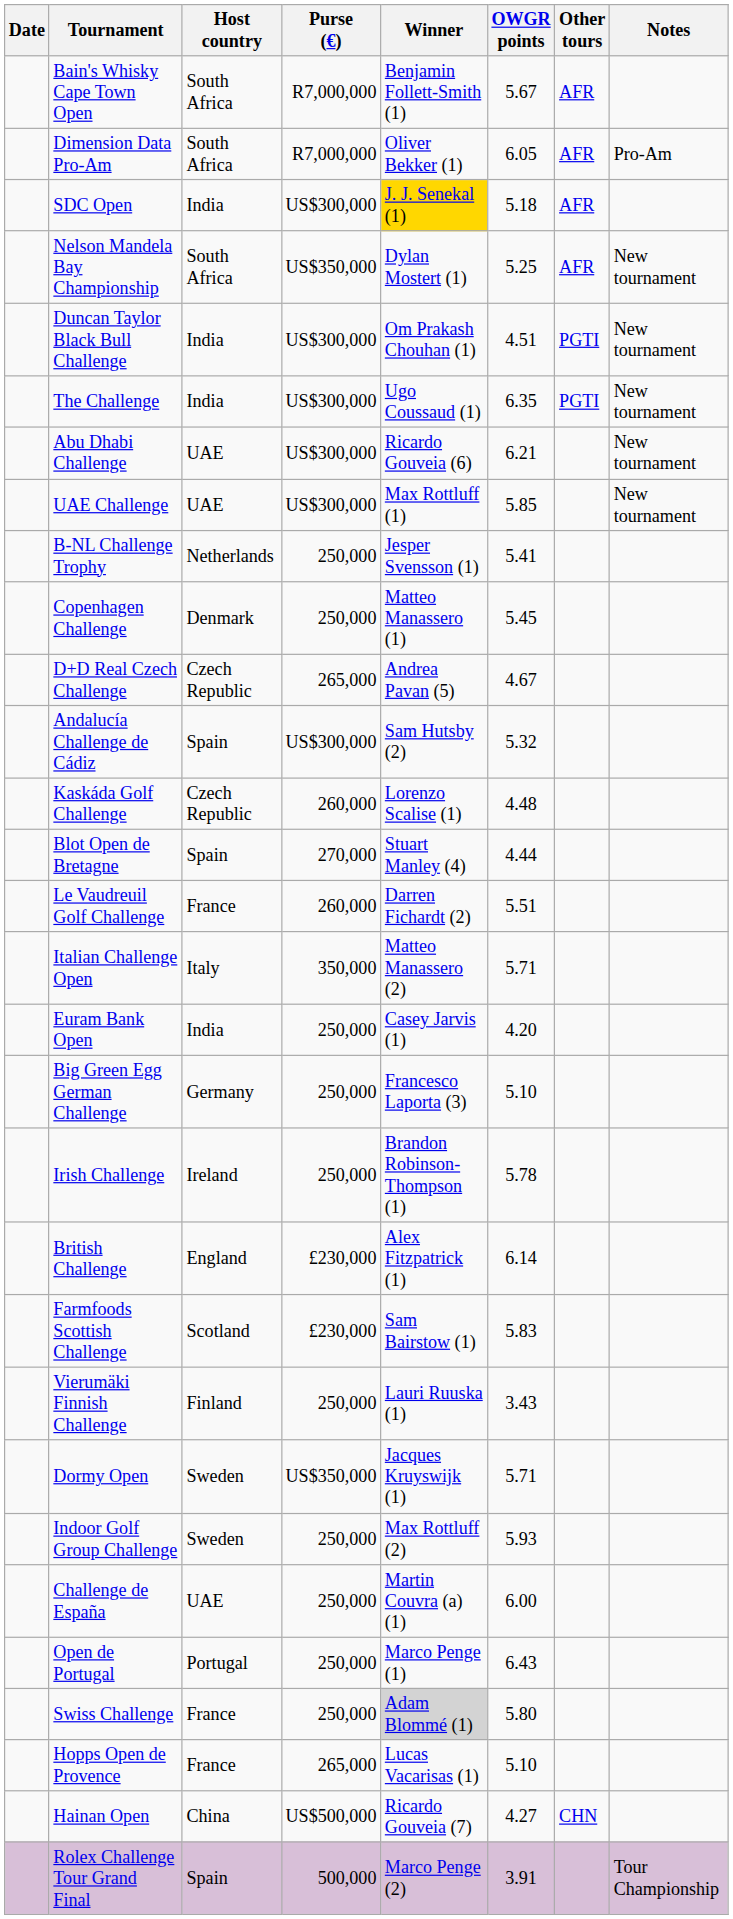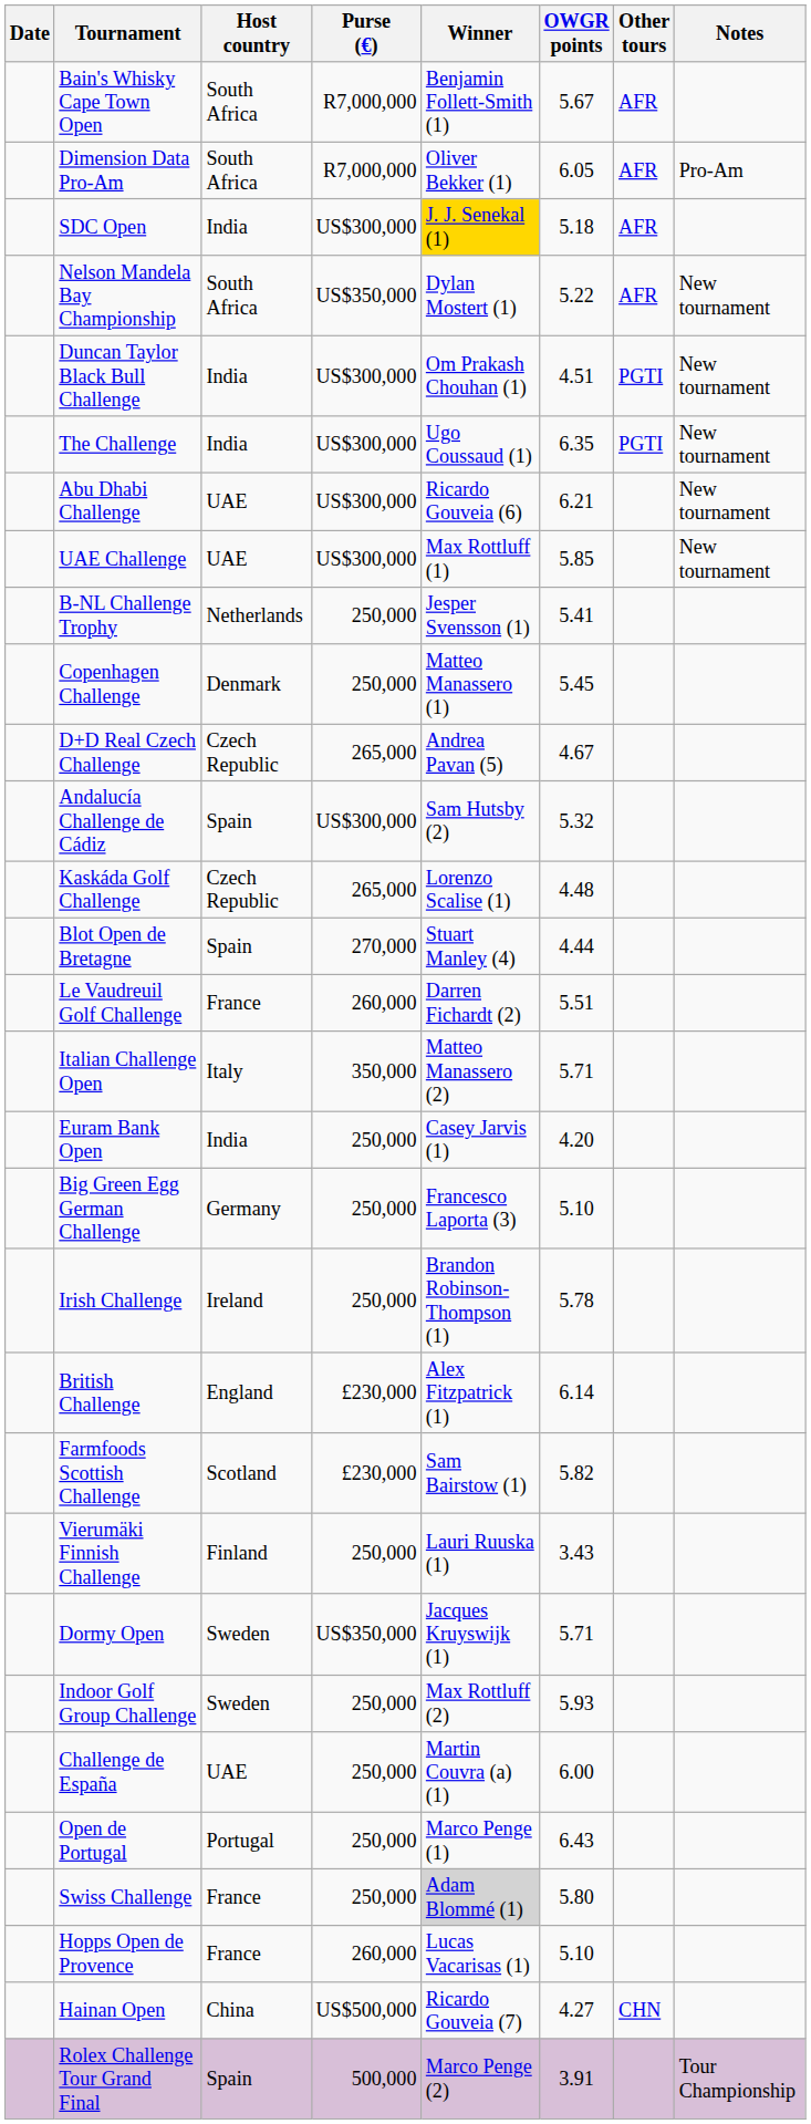Nelson Mandela Bay Championship | OWGR points: 5.25 -> 5.22
Kaskáda Golf Challenge | Purse (€): 260,000 -> 265,000
Farmfoods Scottish Challenge | OWGR points: 5.83 -> 5.82
Hopps Open de Provence | Purse (€): 265,000 -> 260,000
